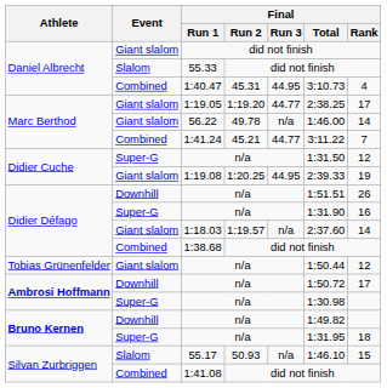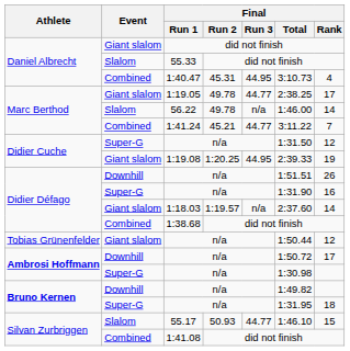1:19.05 | Final / Run 2: 1:19.20 -> 49.78
56.22 | Event: Giant slalom -> Slalom
55.17 | Final / Run 3: n/a -> 44.77
